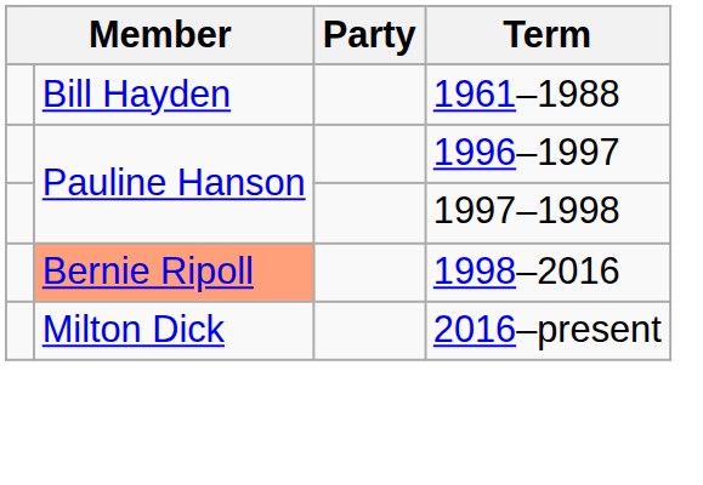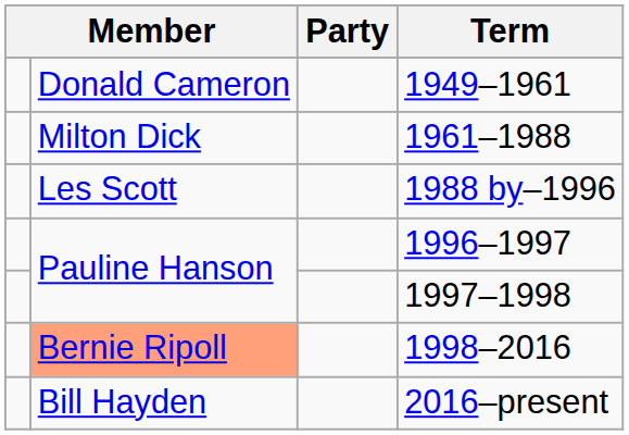+ row: Donald Cameron | 1949–1961
1961–1988 | column 2: Bill Hayden -> Milton Dick
+ row: Les Scott | 1988 by–1996
2016–present | column 2: Milton Dick -> Bill Hayden
